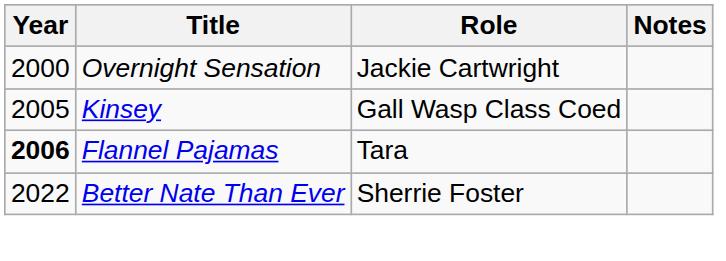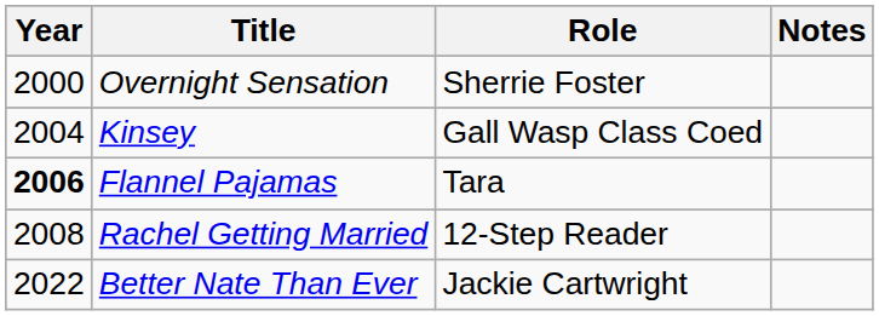Overnight Sensation | Role: Jackie Cartwright -> Sherrie Foster
Kinsey | Year: 2005 -> 2004
+ row: 2008 | Rachel Getting Married | 12-Step Reader
Better Nate Than Ever | Role: Sherrie Foster -> Jackie Cartwright
